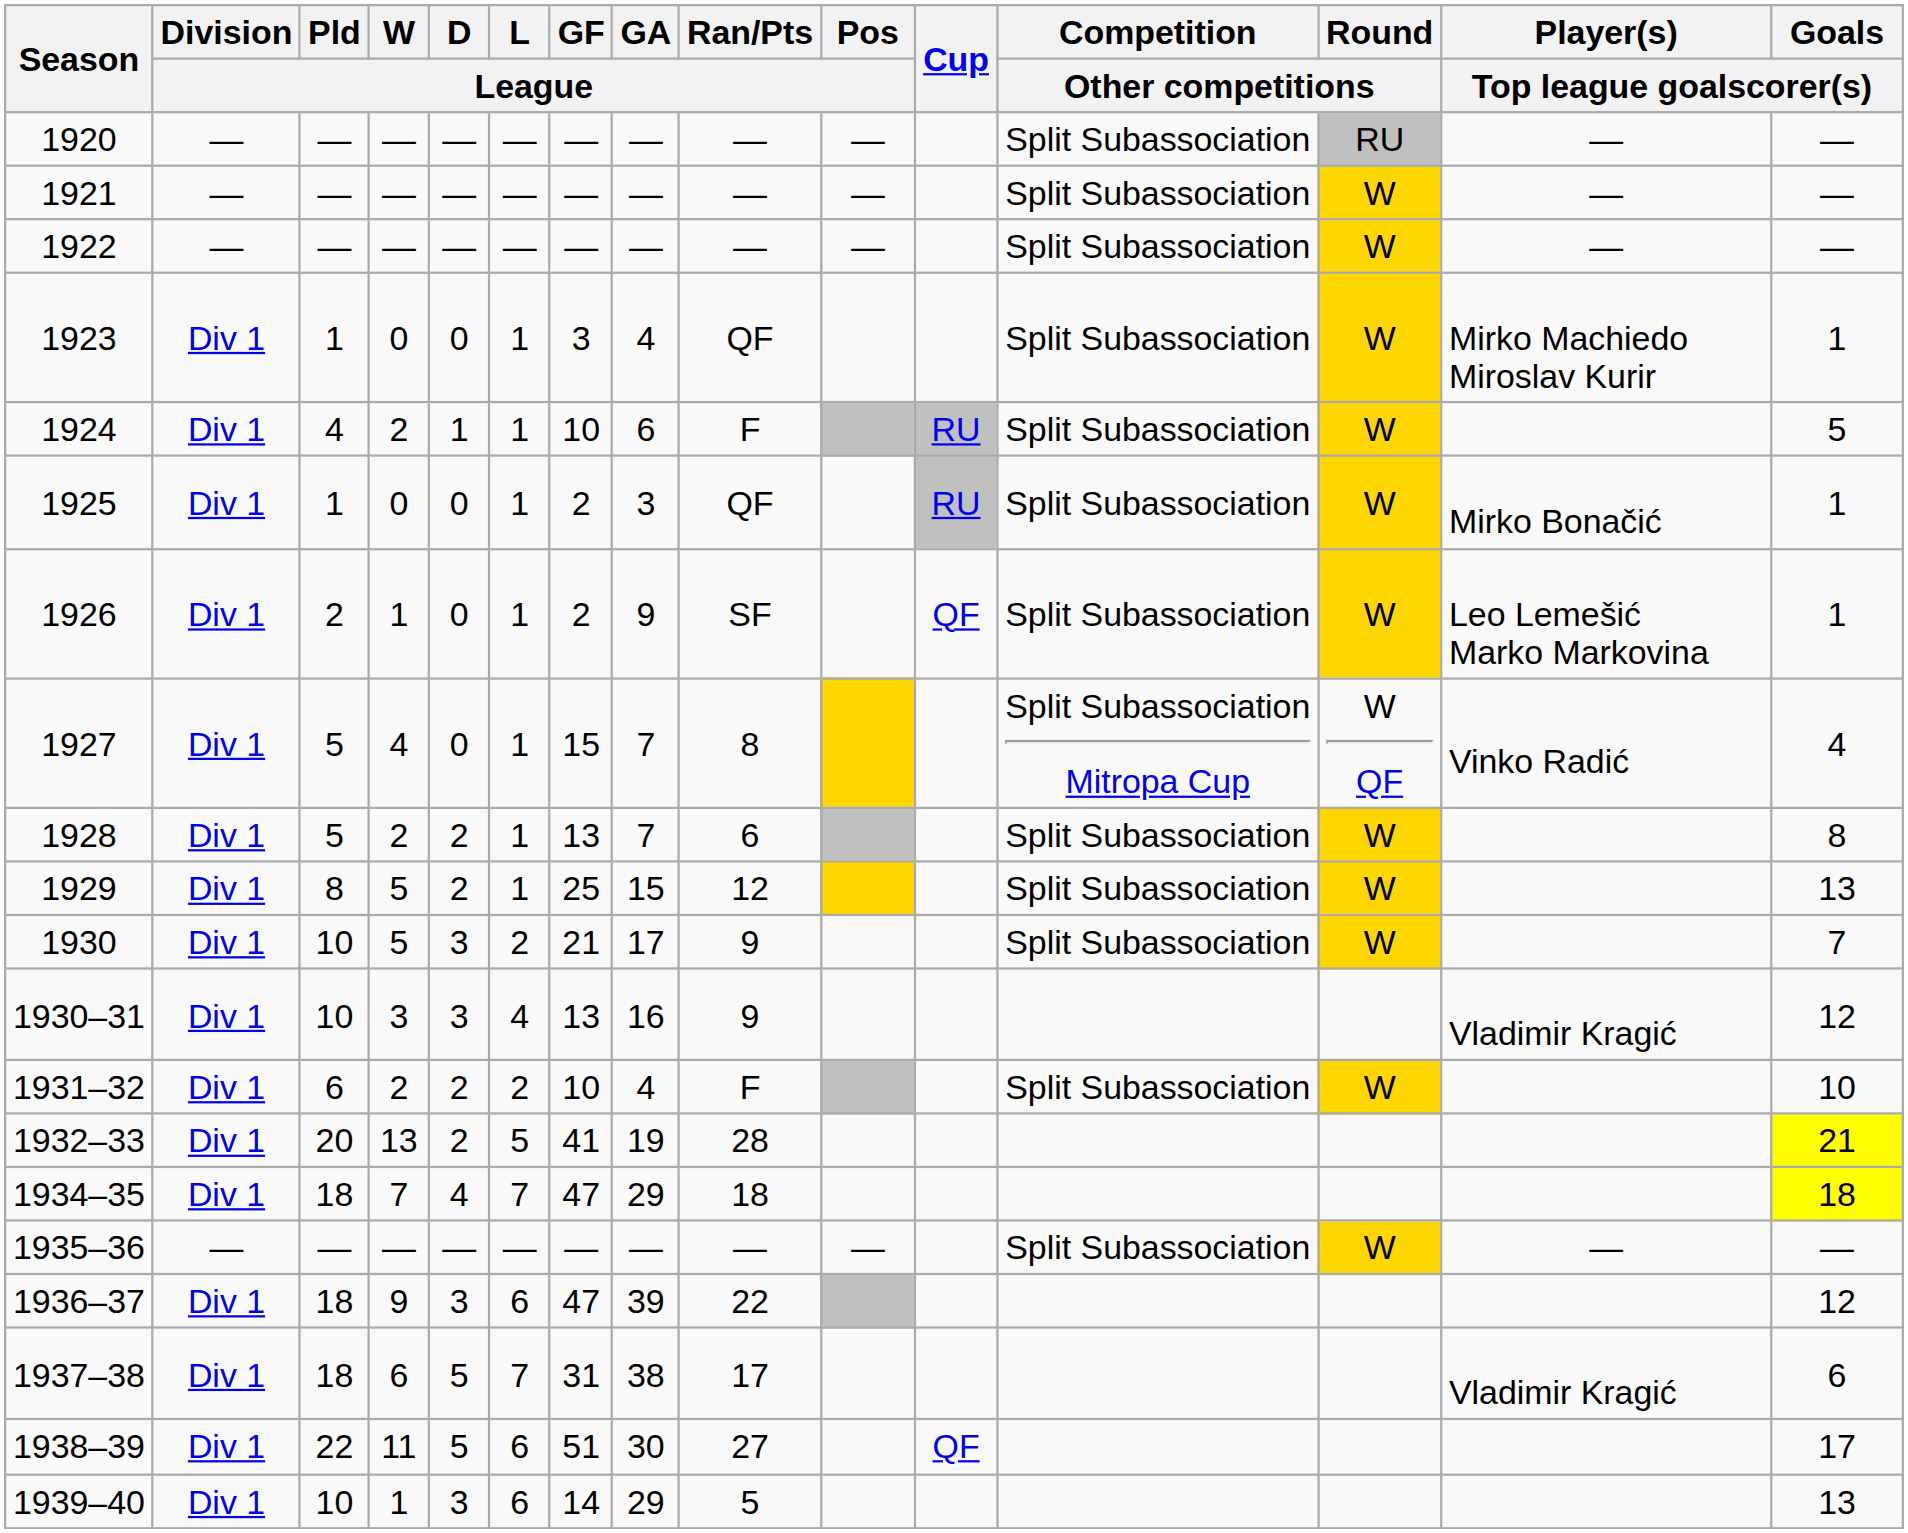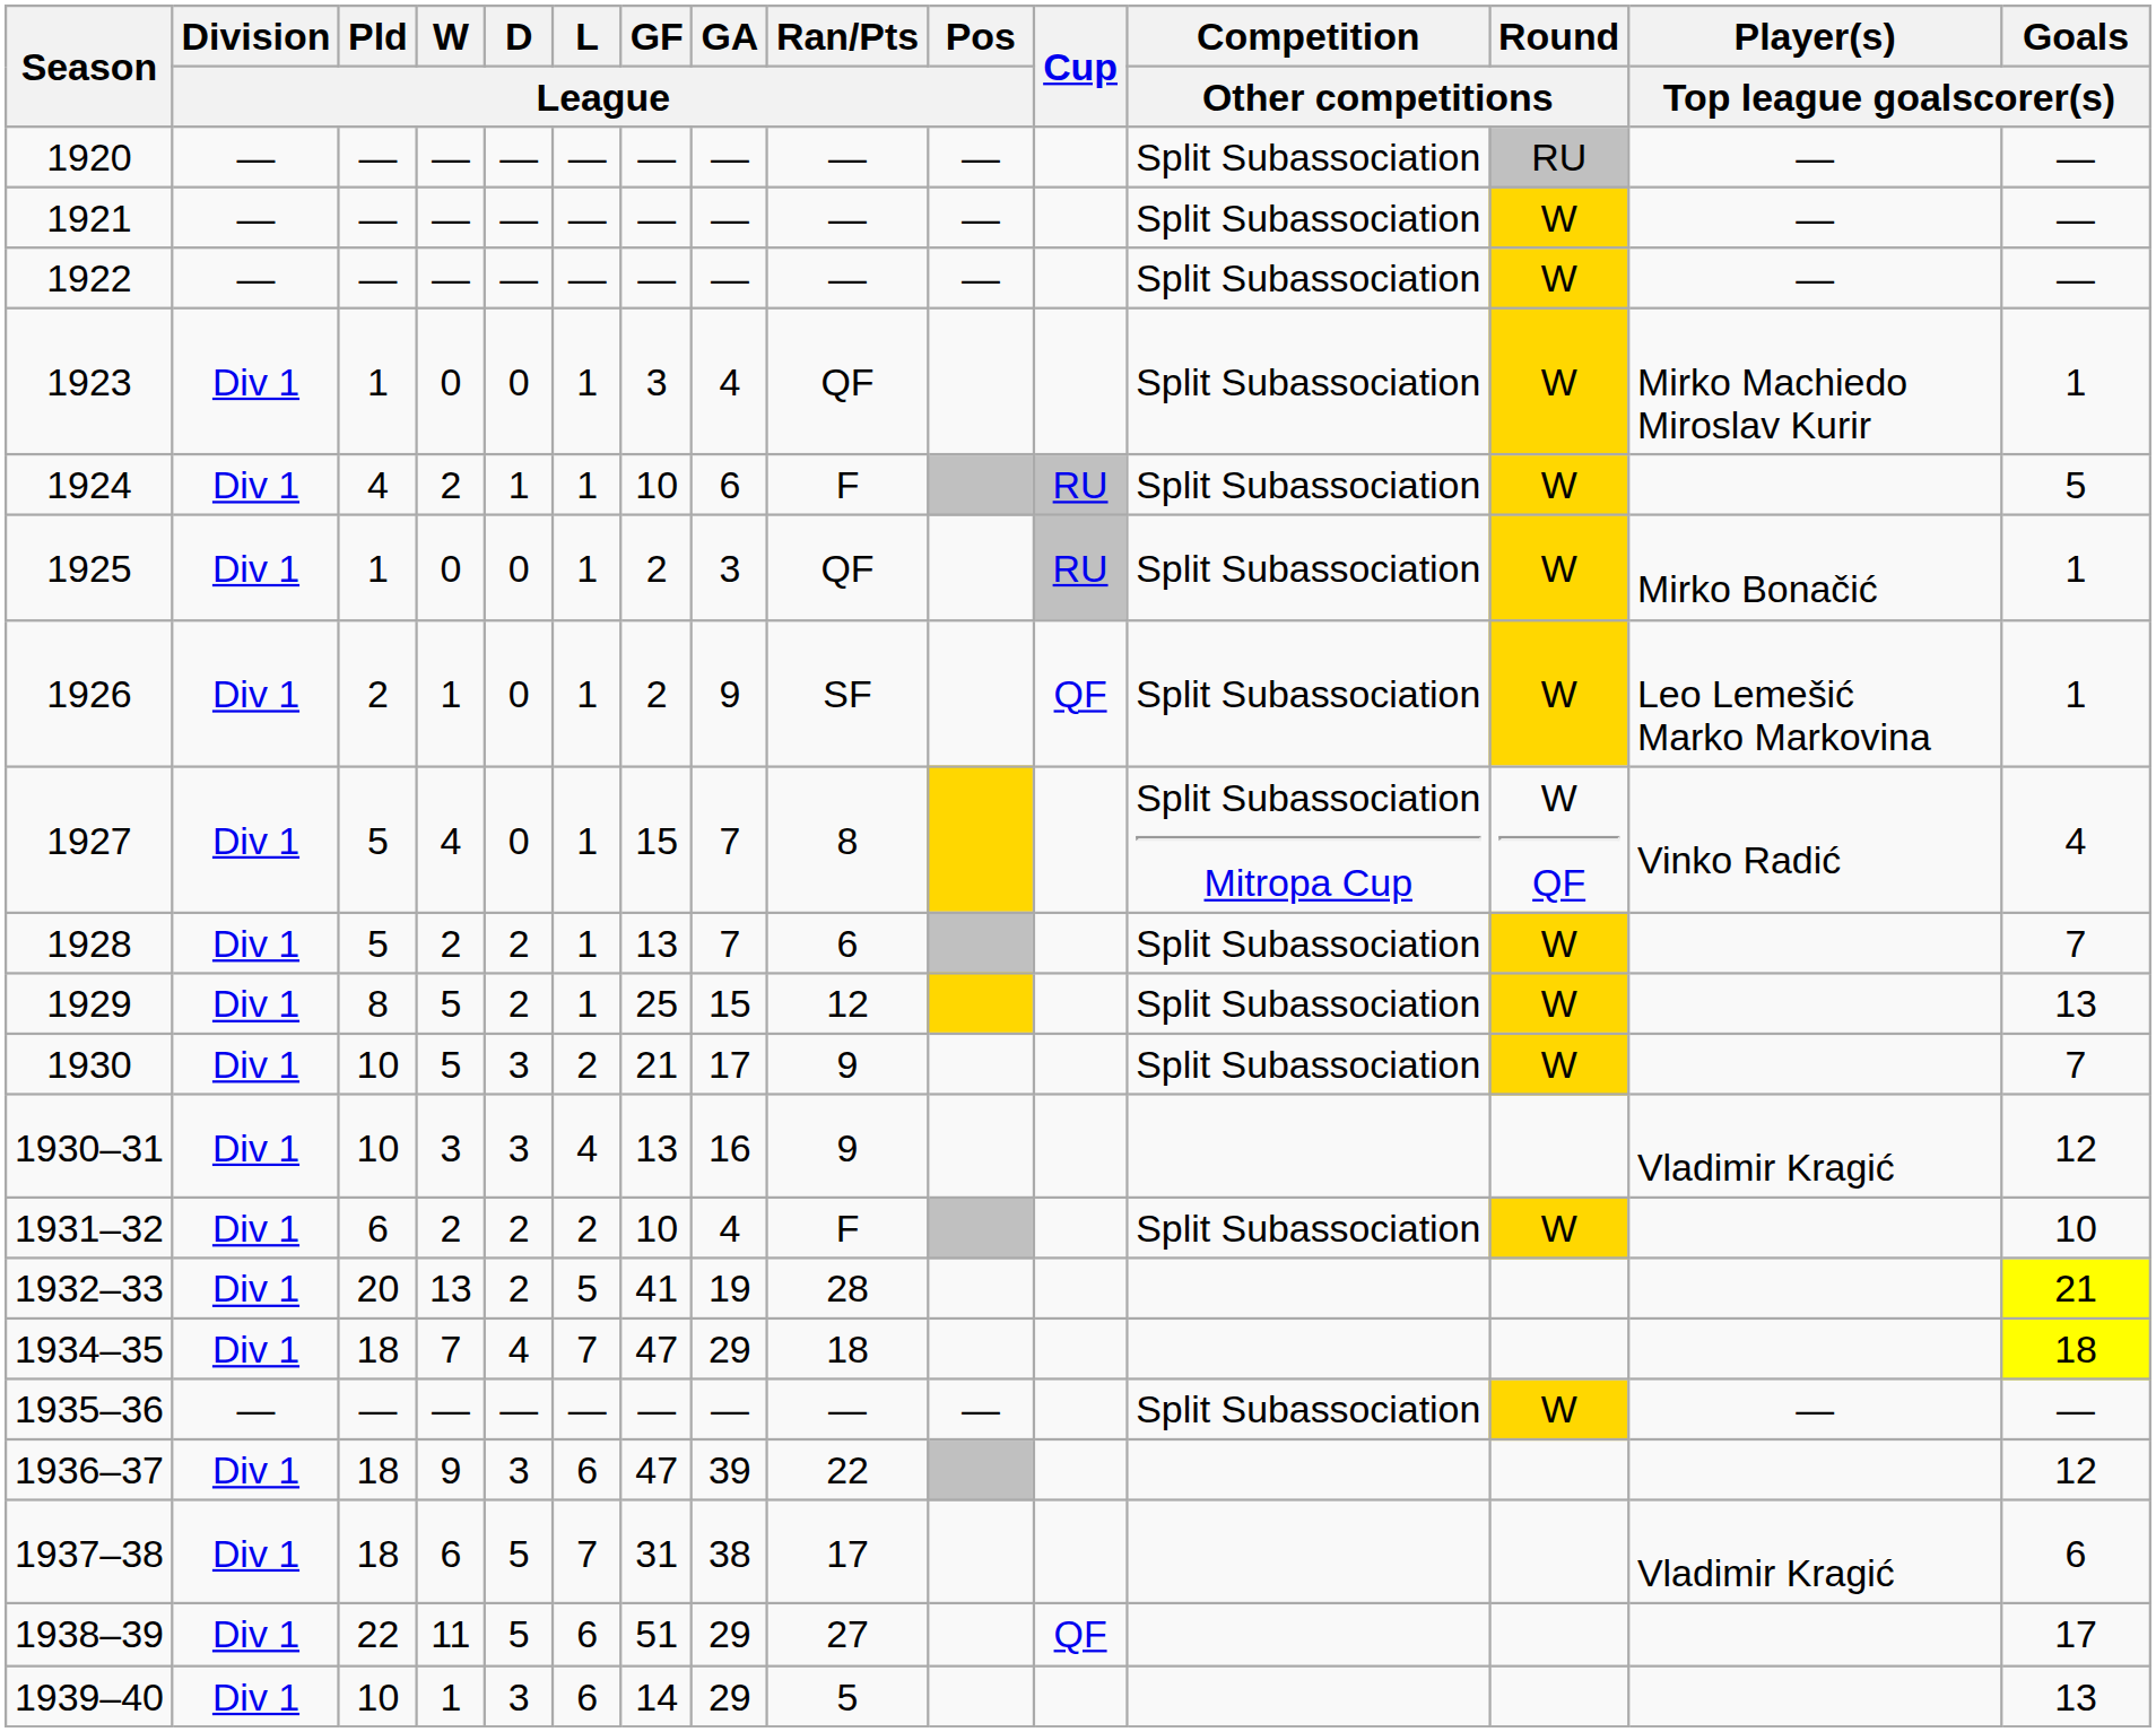1928 | Goals / Top league goalscorer(s): 8 -> 7
1938–39 | GA / League: 30 -> 29
